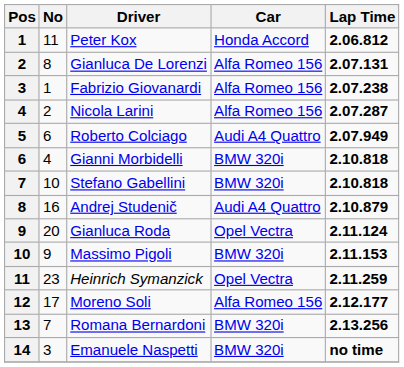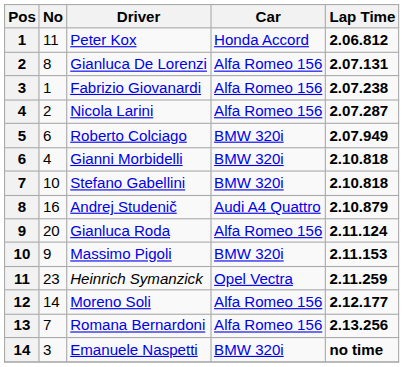Roberto Colciago | Car: Audi A4 Quattro -> BMW 320i
Gianluca Roda | Car: Opel Vectra -> Alfa Romeo 156
Moreno Soli | No: 17 -> 14
Romana Bernardoni | Car: BMW 320i -> Alfa Romeo 156
